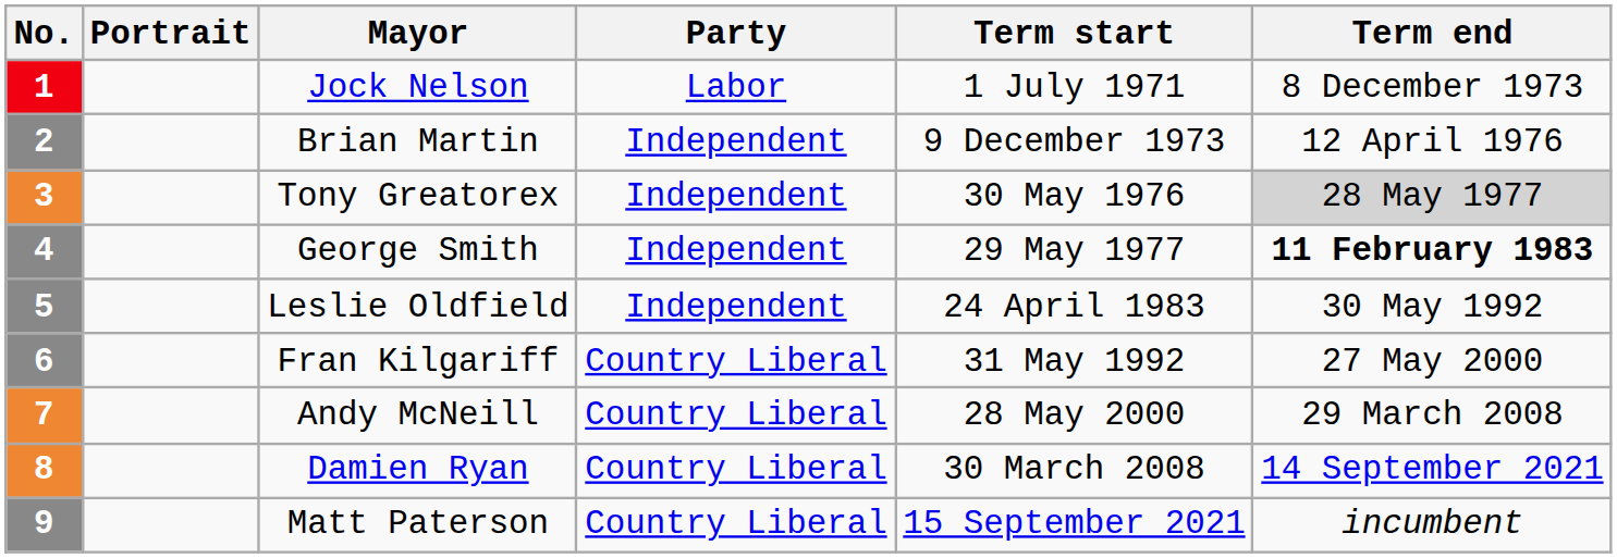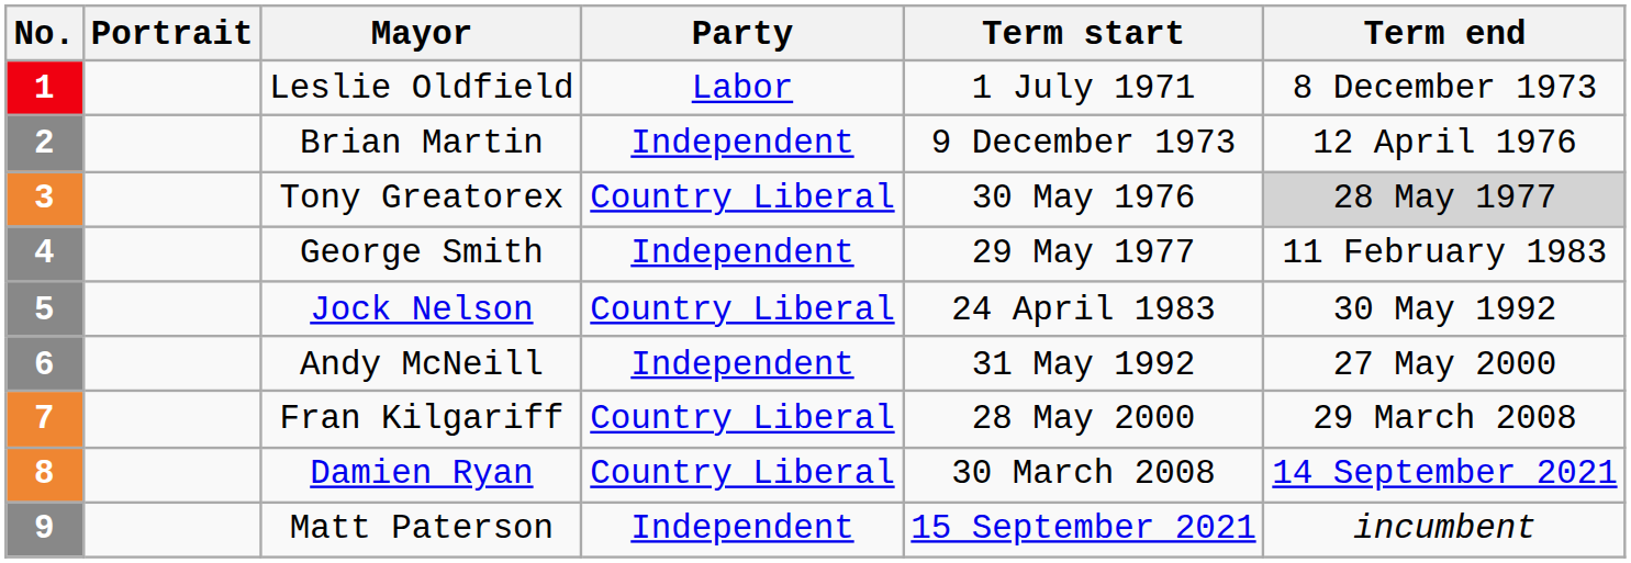1 | Mayor: Jock Nelson -> Leslie Oldfield
3 | Party: Independent -> Country Liberal
4 | Term end: bold -> normal
5 | Mayor: Leslie Oldfield -> Jock Nelson
5 | Party: Independent -> Country Liberal
6 | Mayor: Fran Kilgariff -> Andy McNeill
6 | Party: Country Liberal -> Independent
7 | Mayor: Andy McNeill -> Fran Kilgariff
9 | Party: Country Liberal -> Independent
